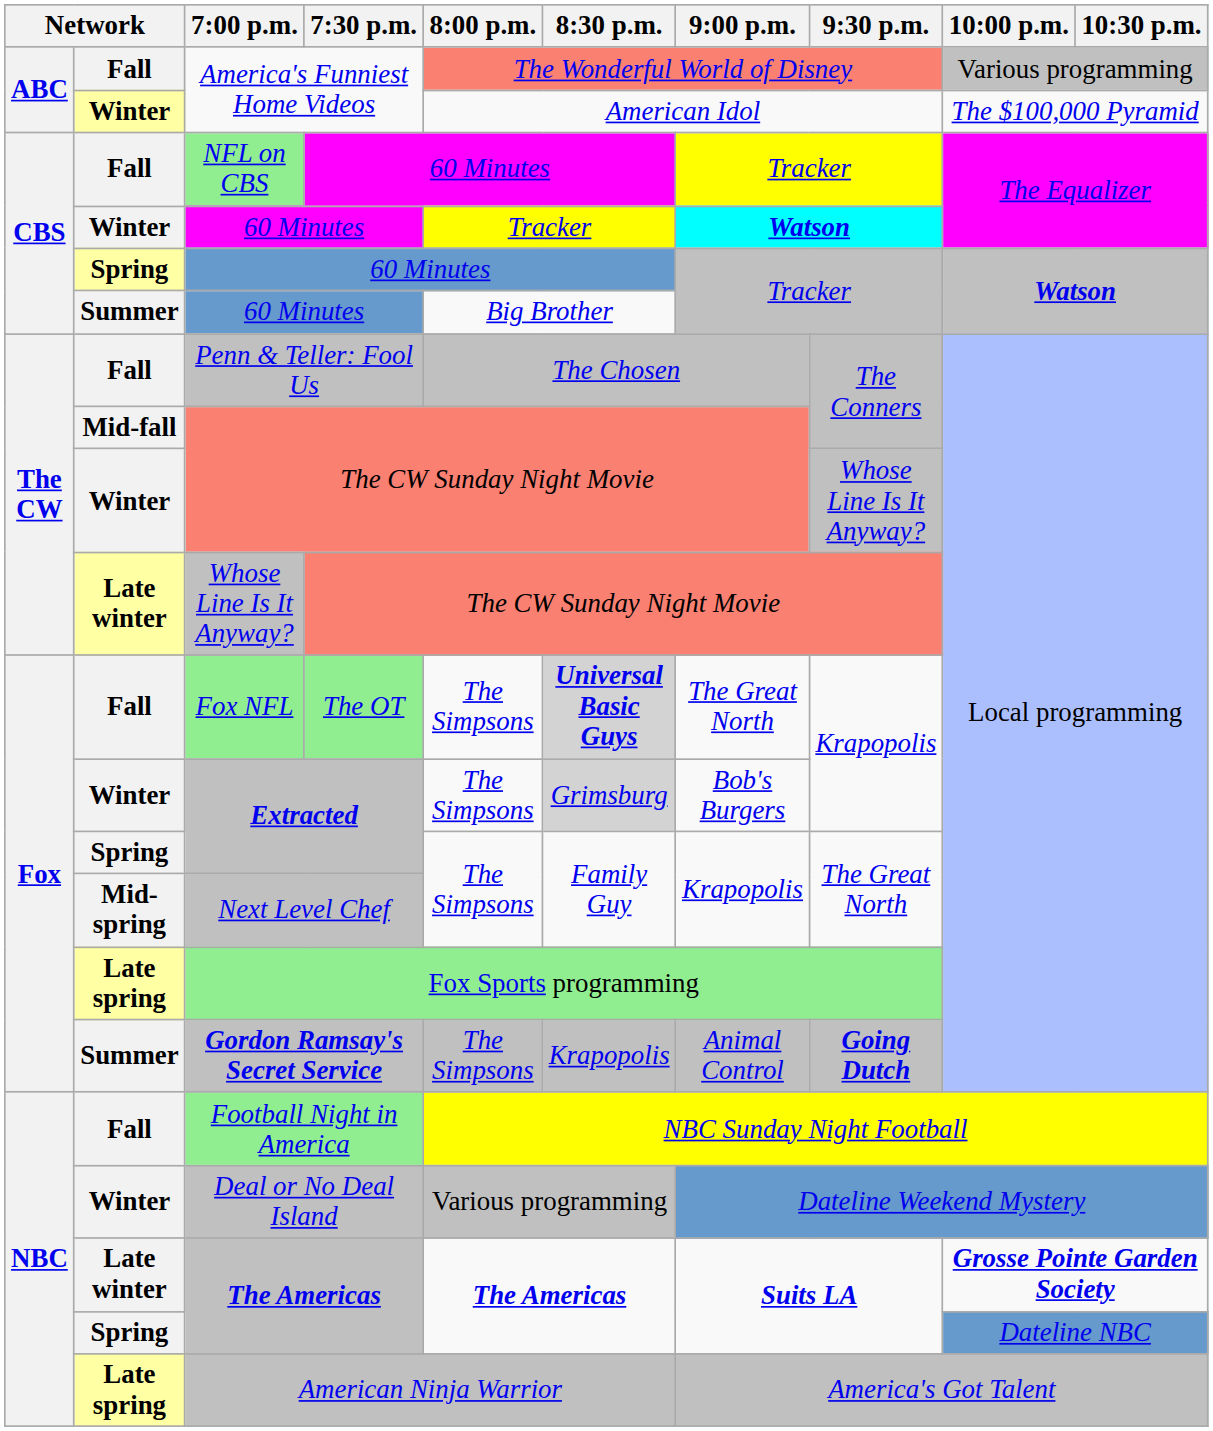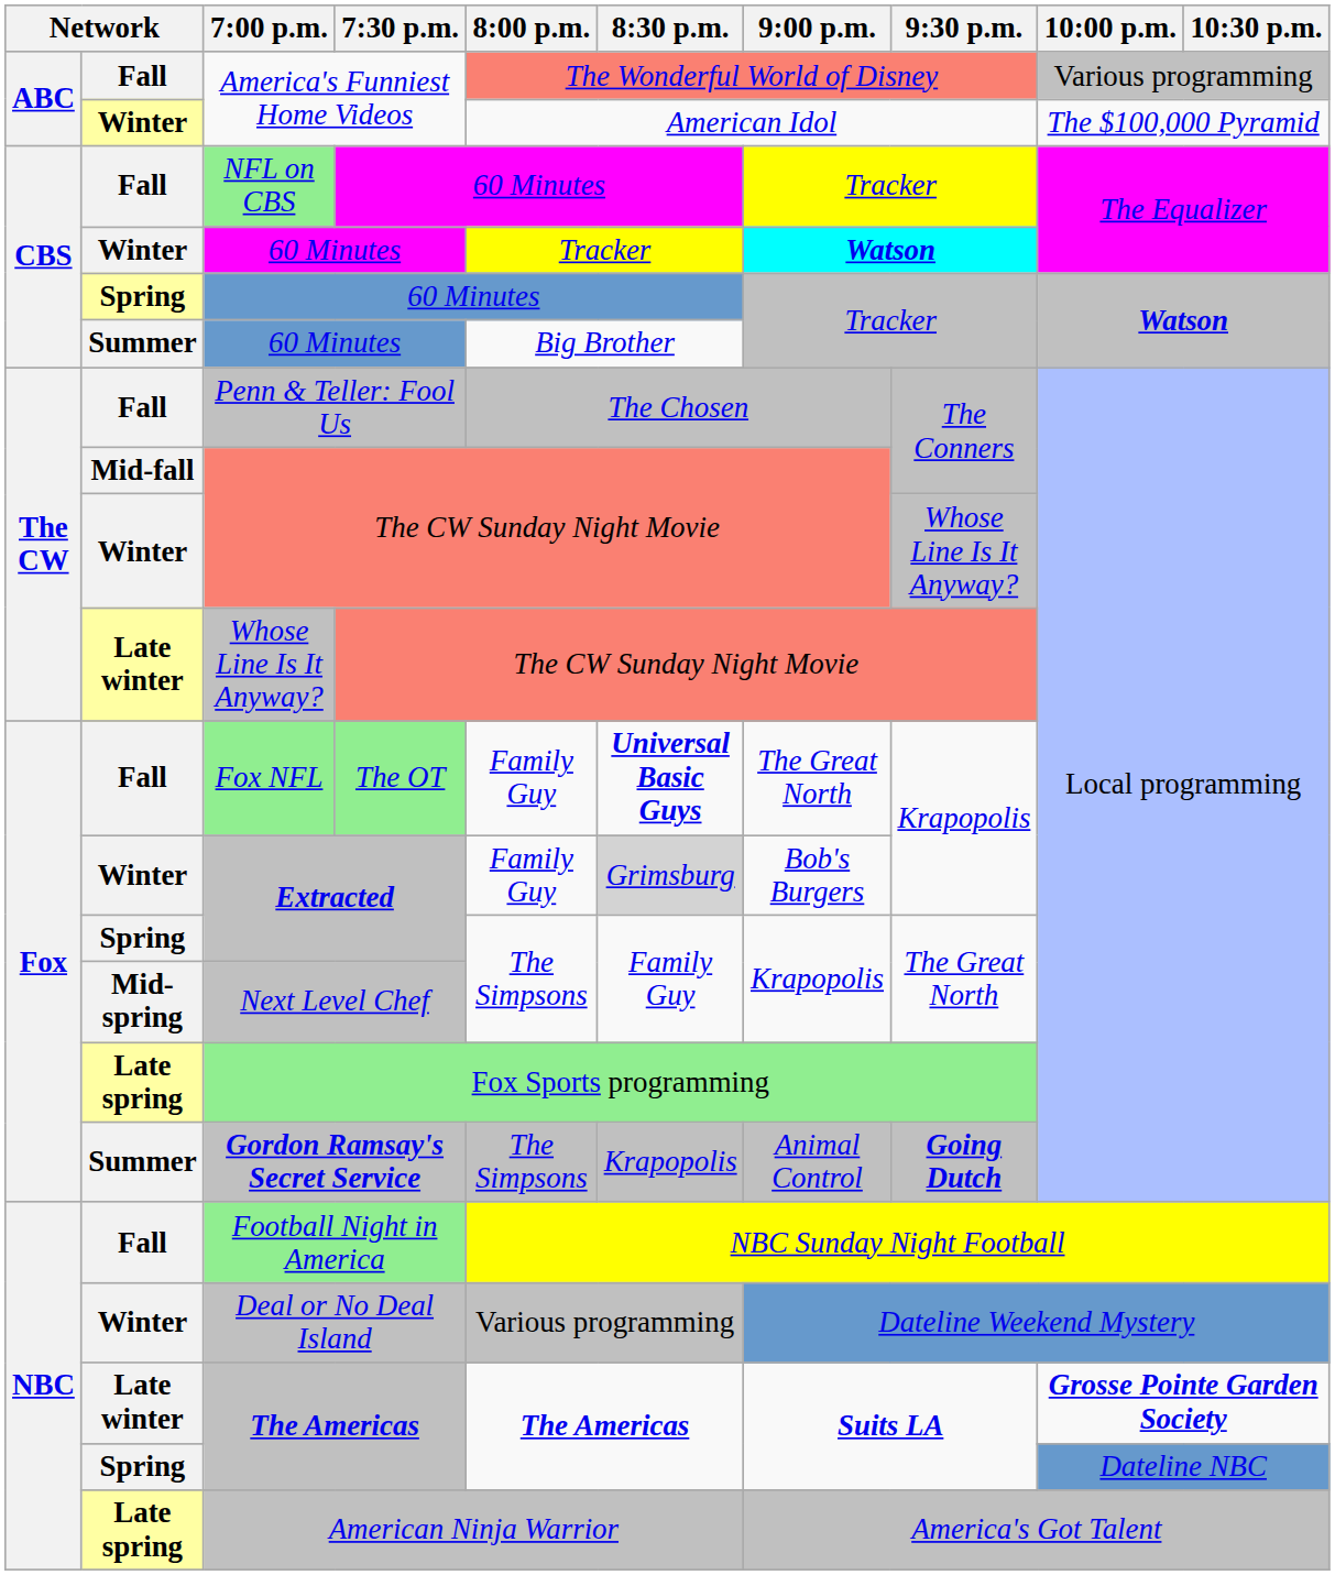Fox NFL | 8:00 p.m.: The Simpsons -> Family Guy
Fox NFL | 8:30 p.m.: lightgrey background -> no background
Winter / Extracted | 8:00 p.m.: The Simpsons -> Family Guy
